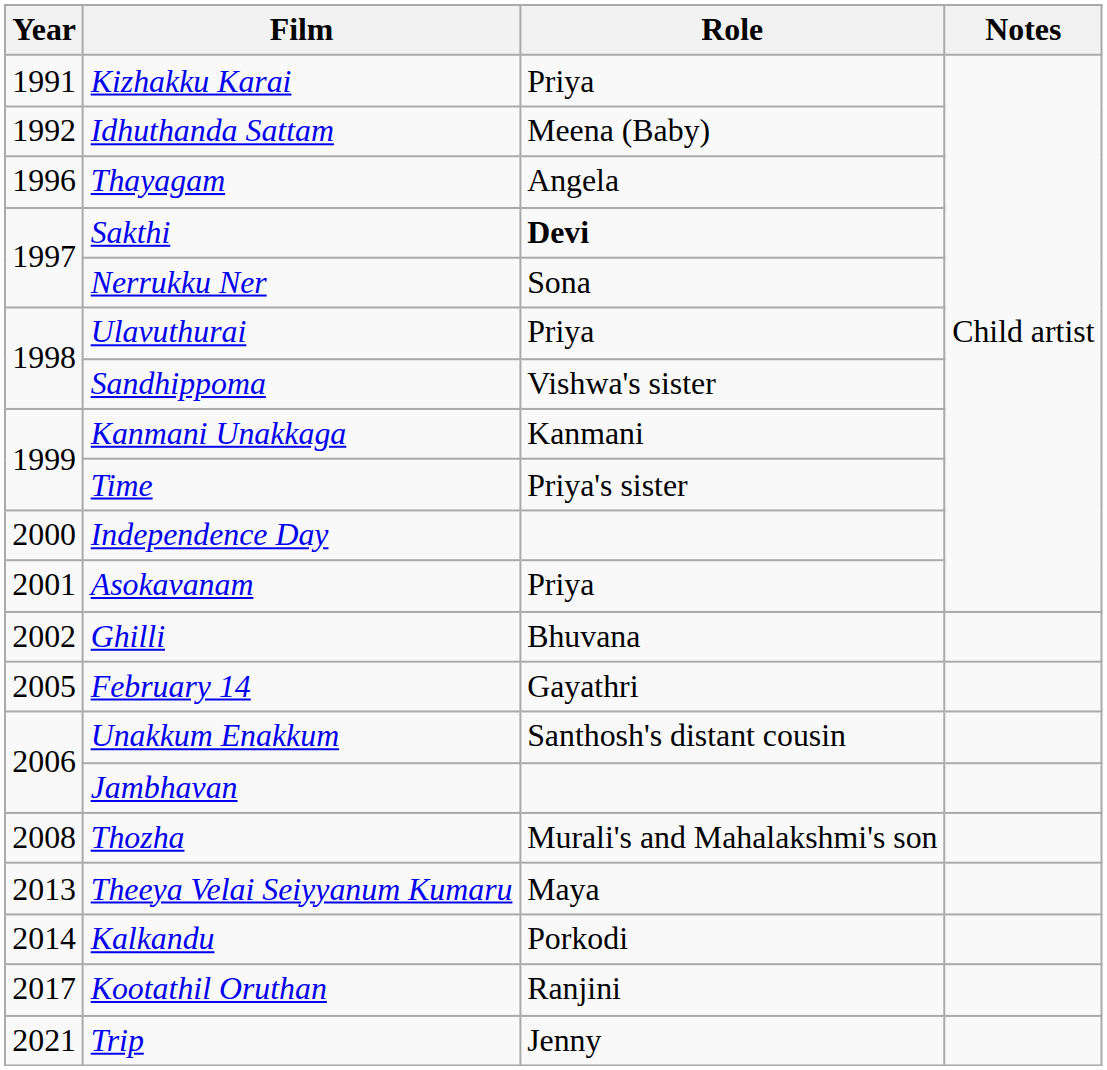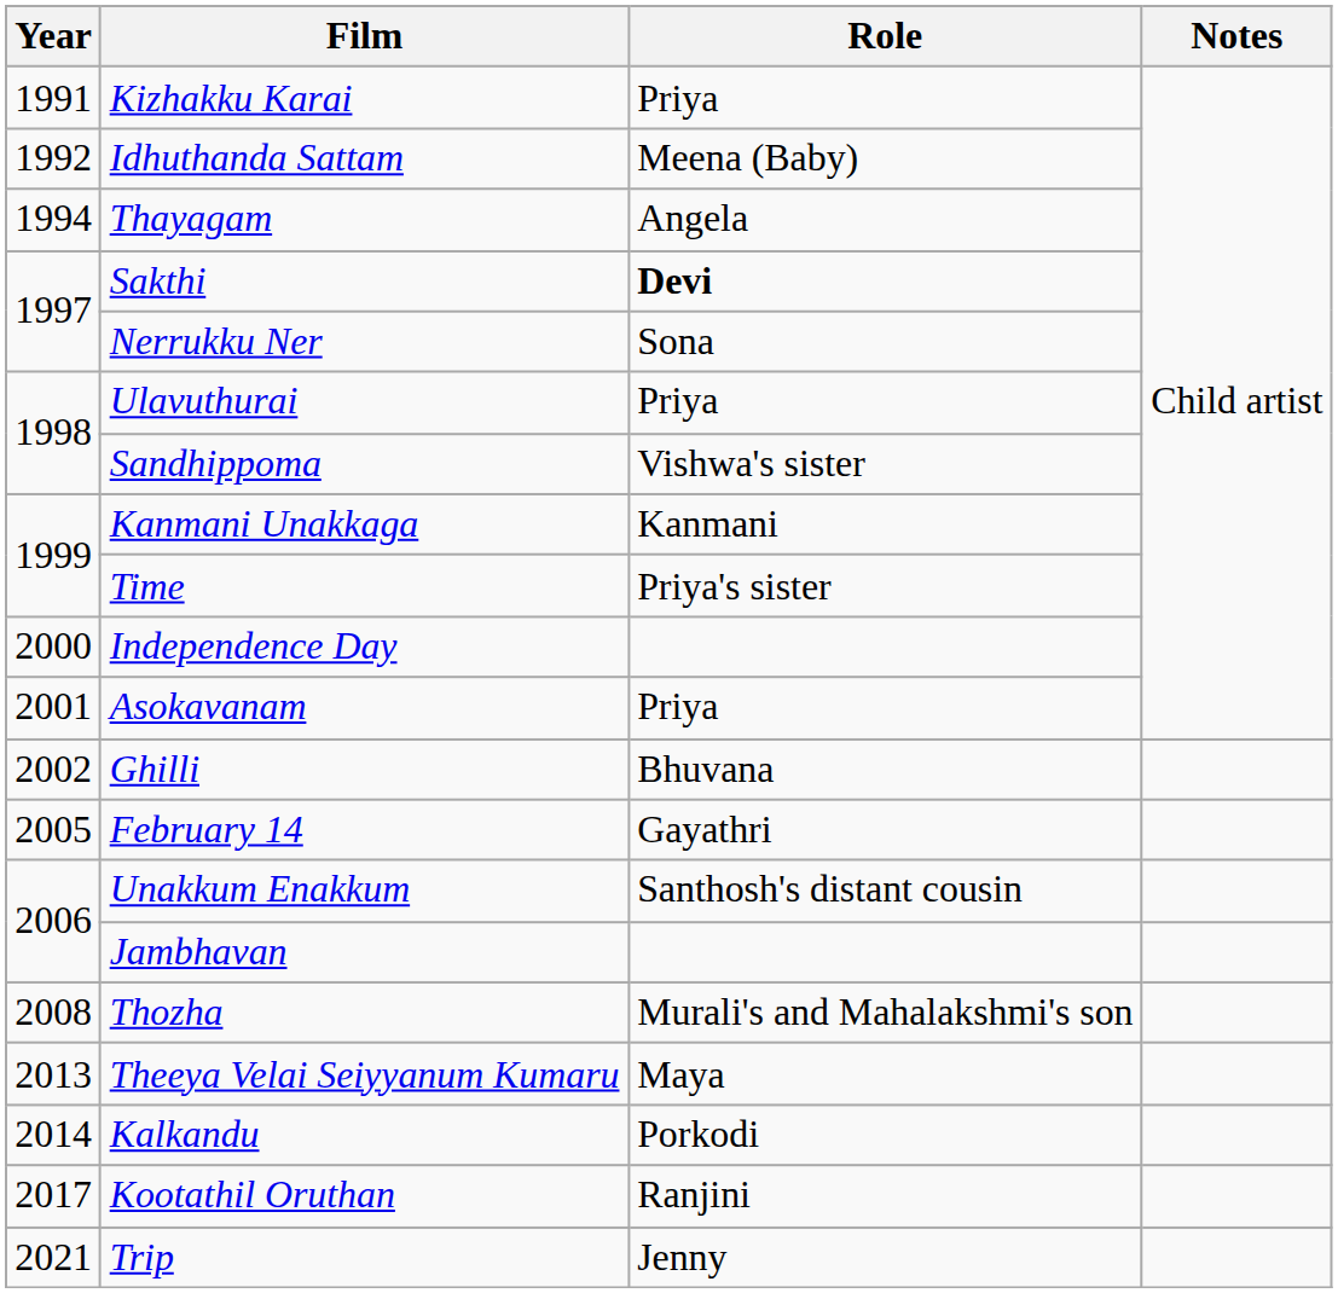Thayagam | Year: 1996 -> 1994
